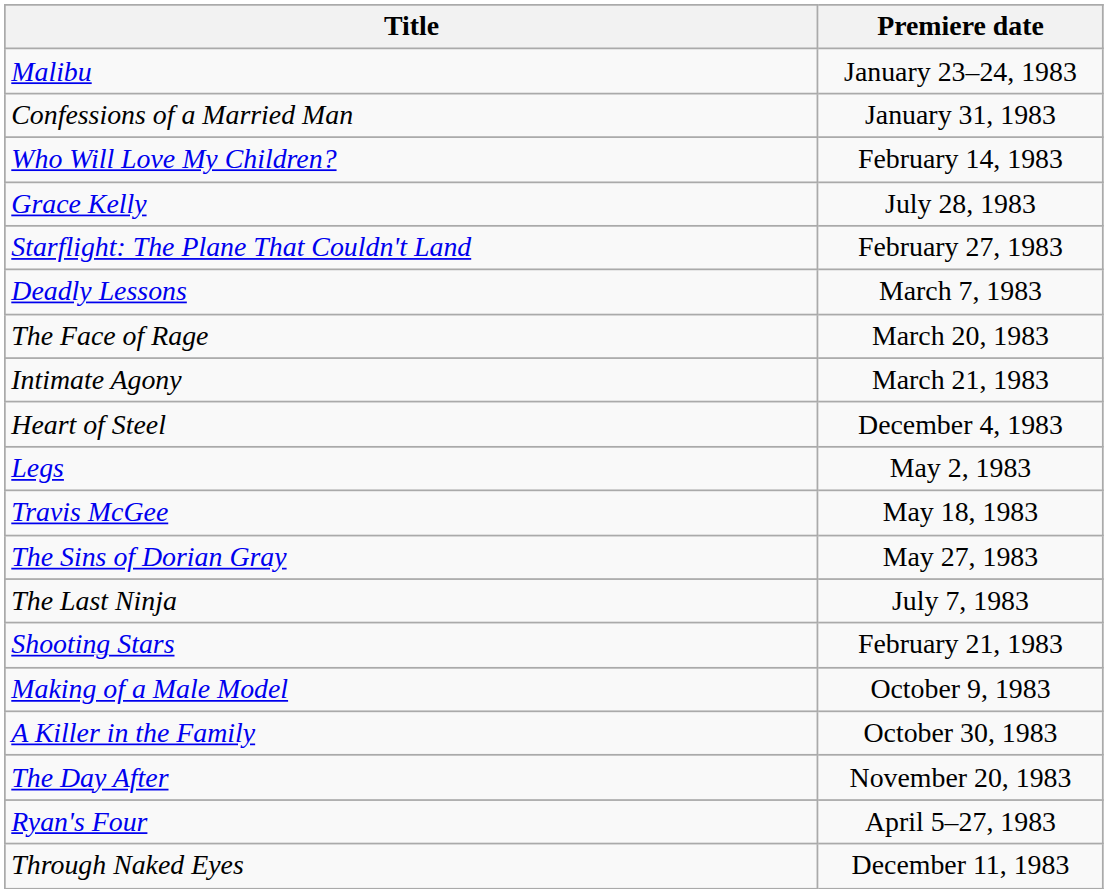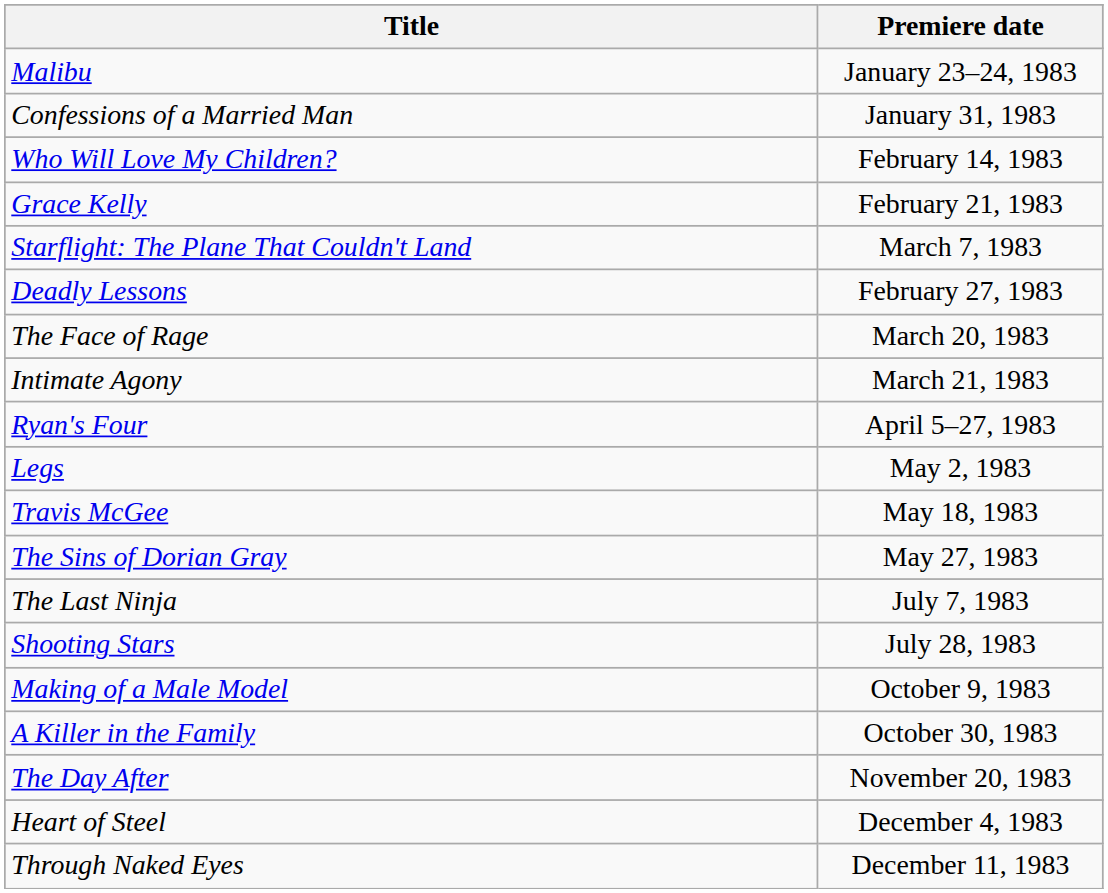Grace Kelly | Premiere date: July 28, 1983 -> February 21, 1983
Starflight: The Plane That Couldn't Land | Premiere date: February 27, 1983 -> March 7, 1983
Deadly Lessons | Premiere date: March 7, 1983 -> February 27, 1983
rows swapped: Ryan's Four <-> Heart of Steel
Shooting Stars | Premiere date: February 21, 1983 -> July 28, 1983
